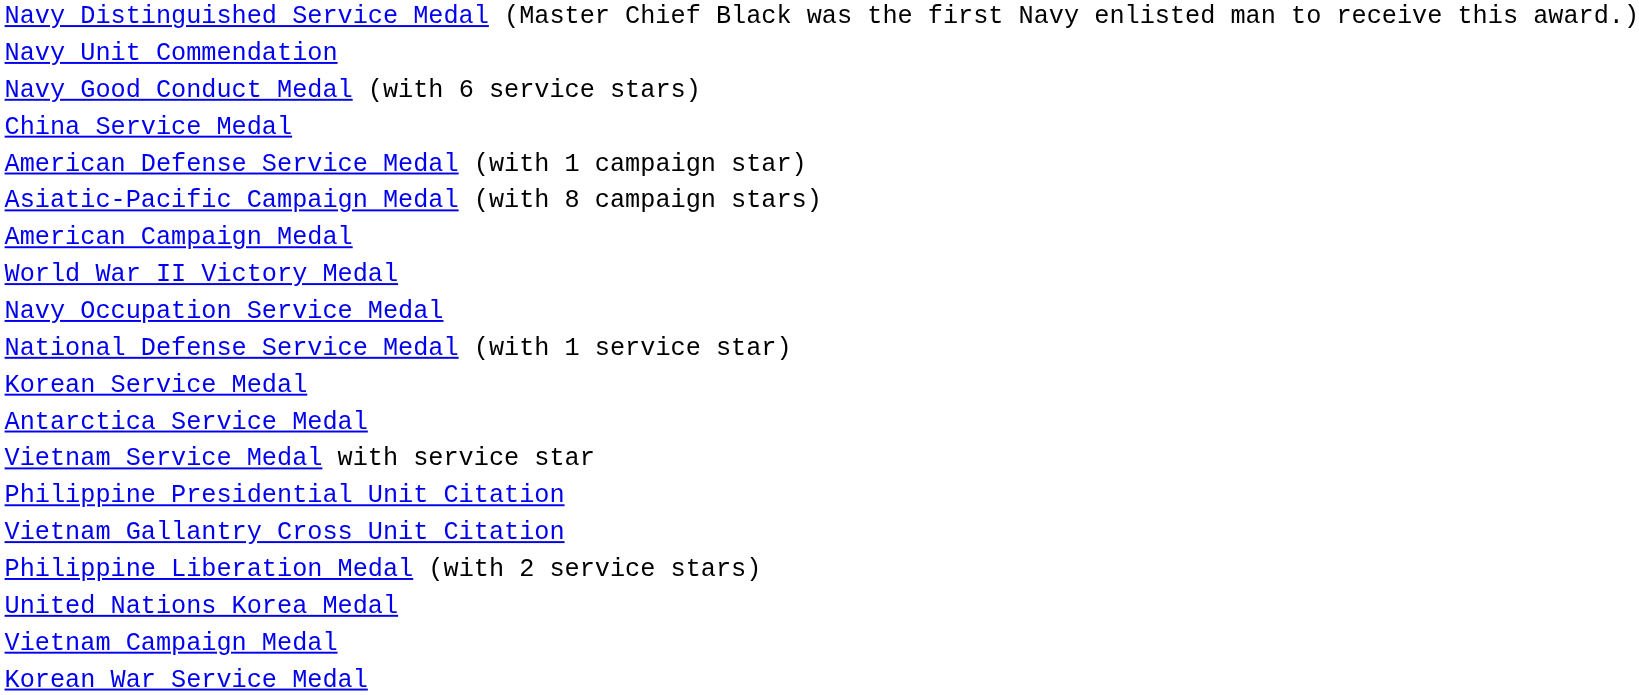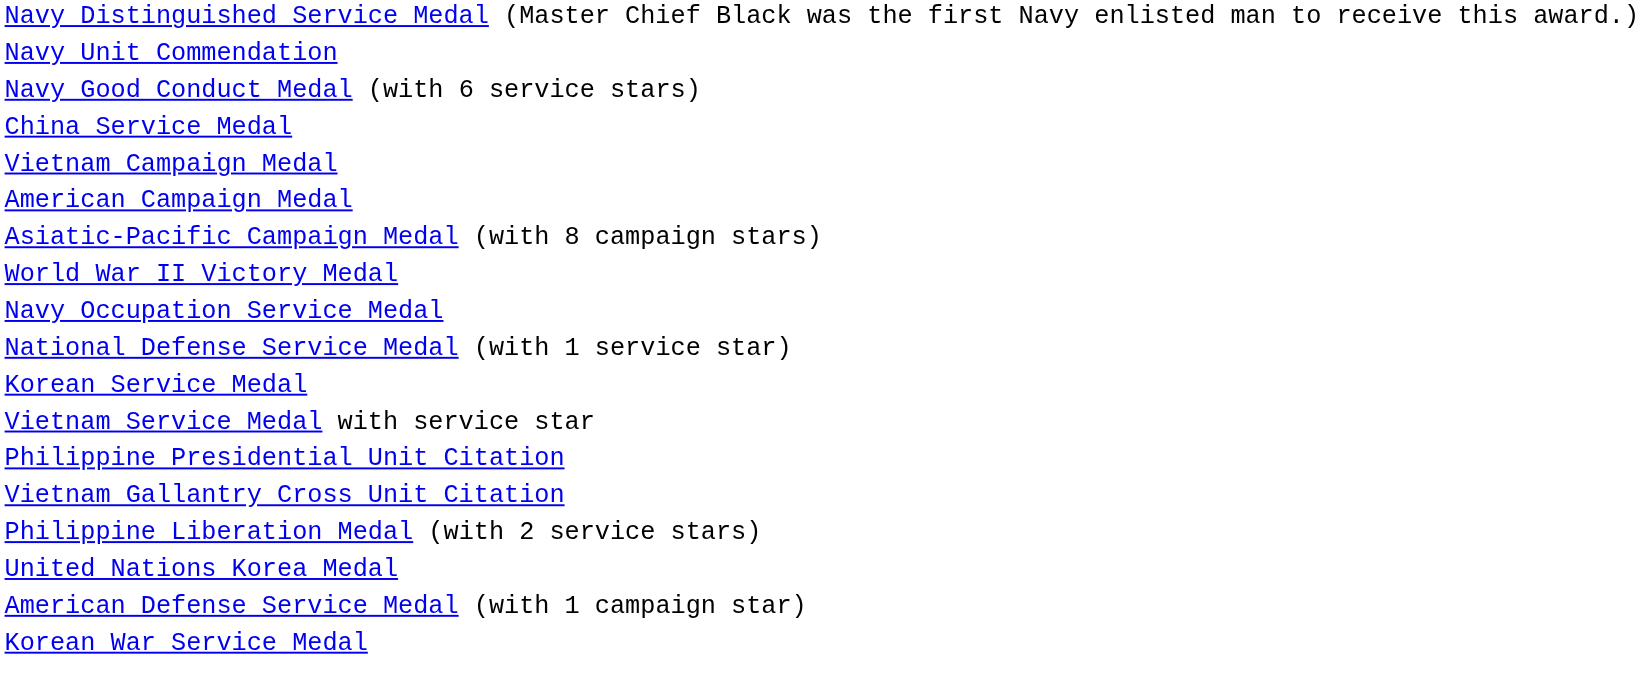rows swapped: American Defense Service Medal (with 1 campaign star) <-> Vietnam Campaign Medal
rows swapped: American Campaign Medal <-> Asiatic-Pacific Campaign Medal (with 8 campaign stars)
- row: Antarctica Service Medal
